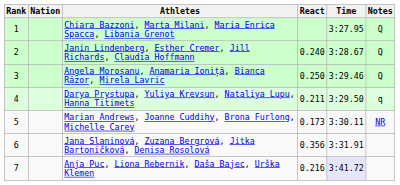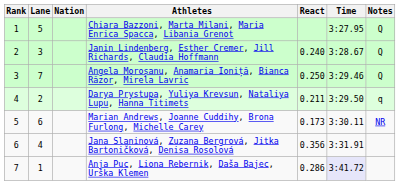+ column: Lane | 5 | 3 | 7 | 2 | 6 | 4 | 1
Anja Puc, Liona Rebernik, Daša Bajec, Urška Klemen | React: 0.216 -> 0.286
